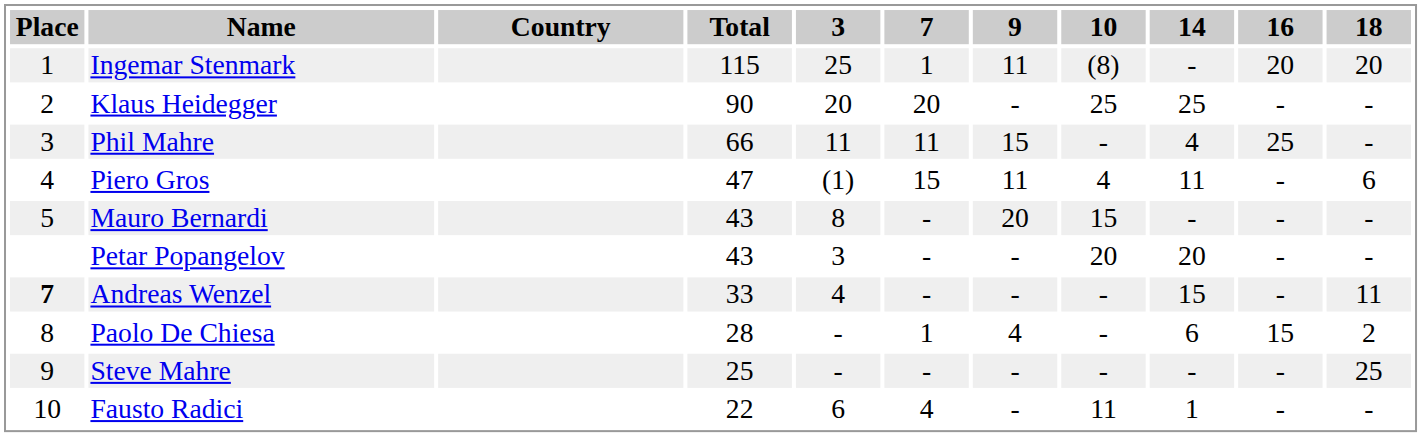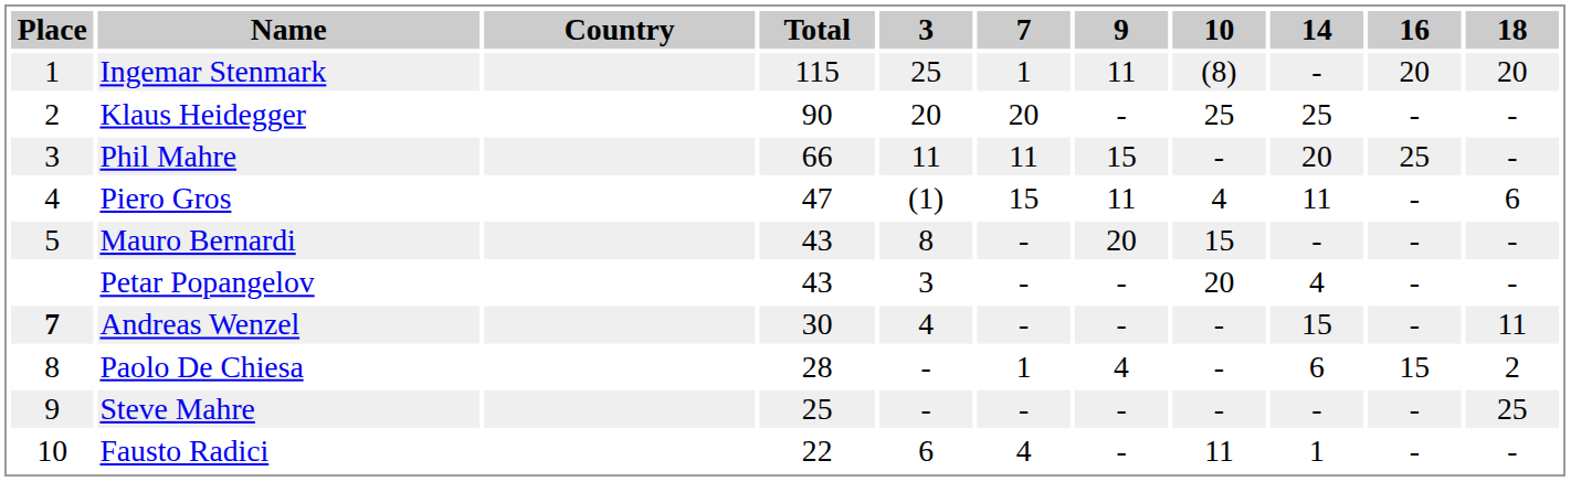Phil Mahre | 14: 4 -> 20
Petar Popangelov | 14: 20 -> 4
Andreas Wenzel | Total: 33 -> 30
